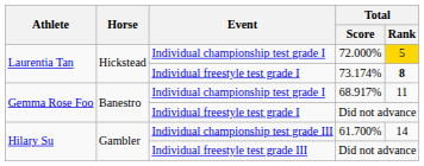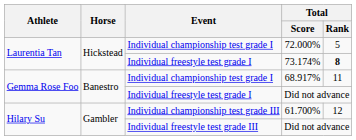72.000% | Total / Rank: gold background -> no background
61.700% | Total / Rank: 14 -> 12
